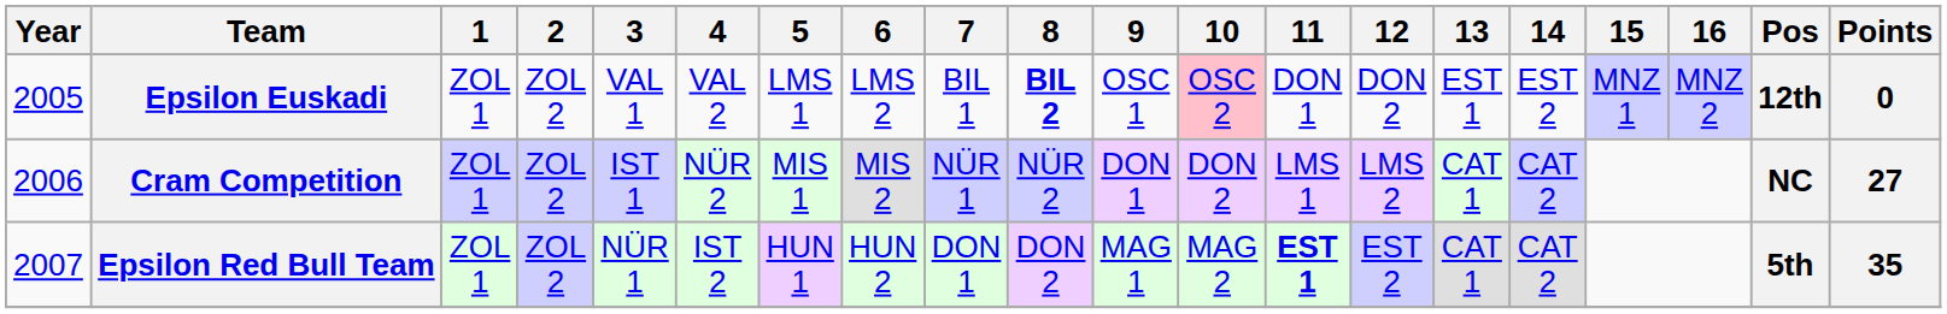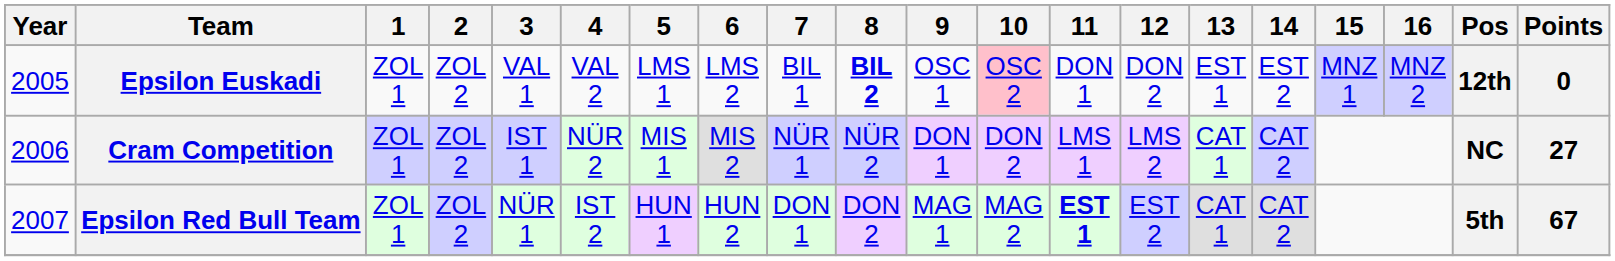Epsilon Red Bull Team | Points: 35 -> 67
